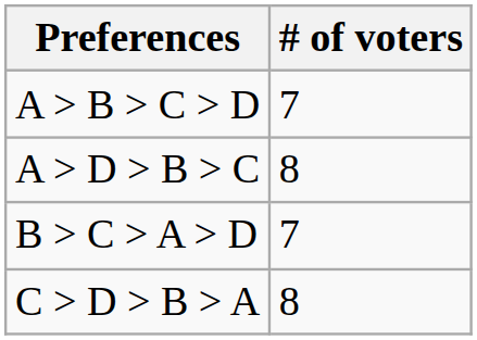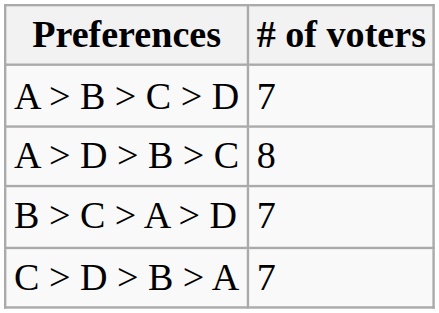C > D > B > A | # of voters: 8 -> 7
